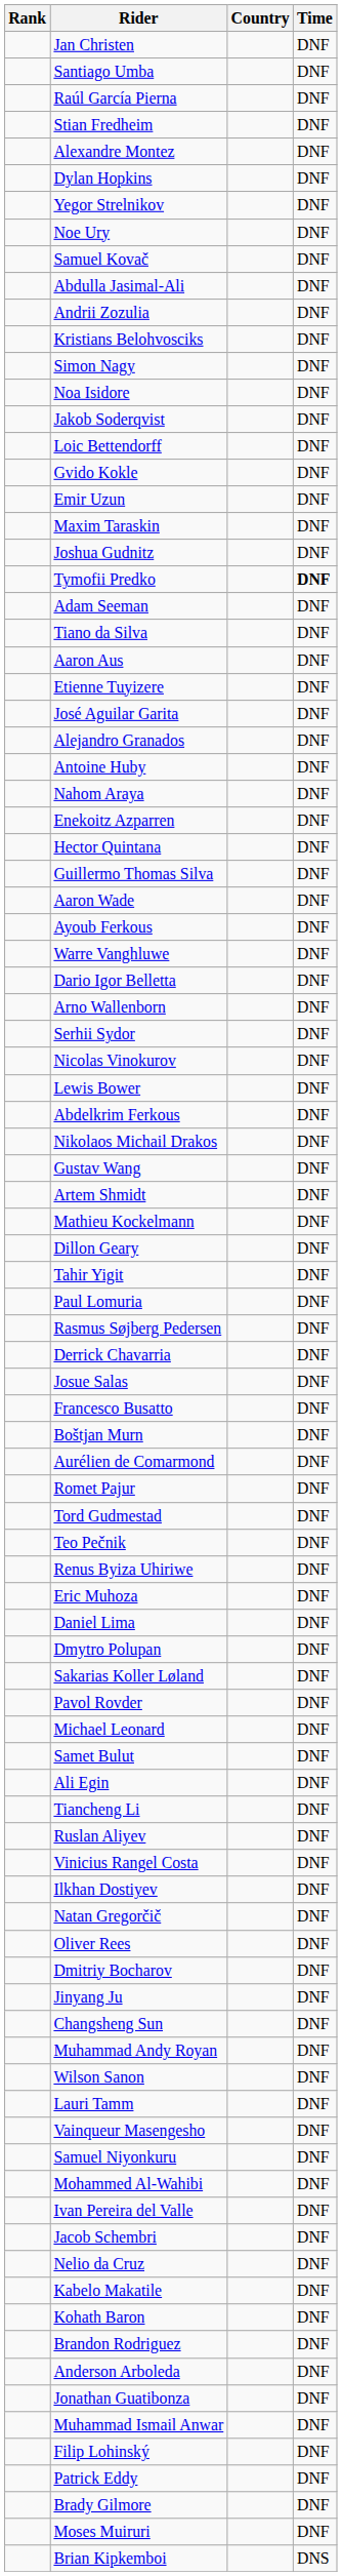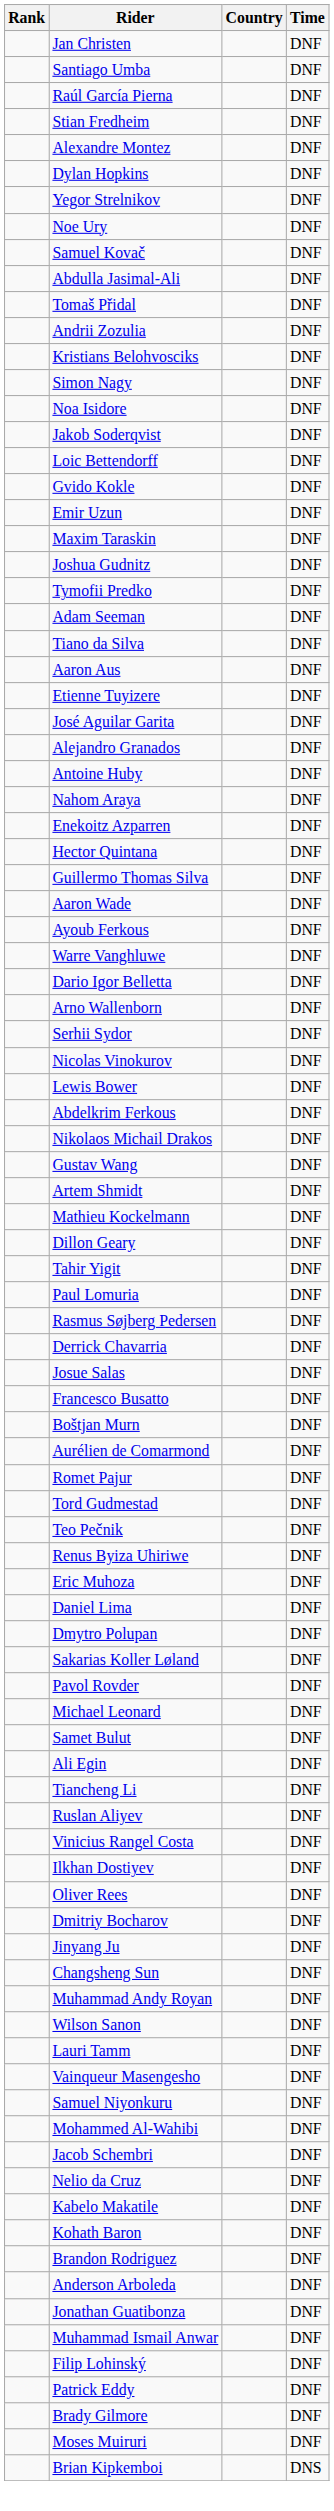+ row: Tomaš Přidal | DNF
Tymofii Predko | Time: bold -> normal
- row: Natan Gregorčič | DNF
- row: Ivan Pereira del Valle | DNF
